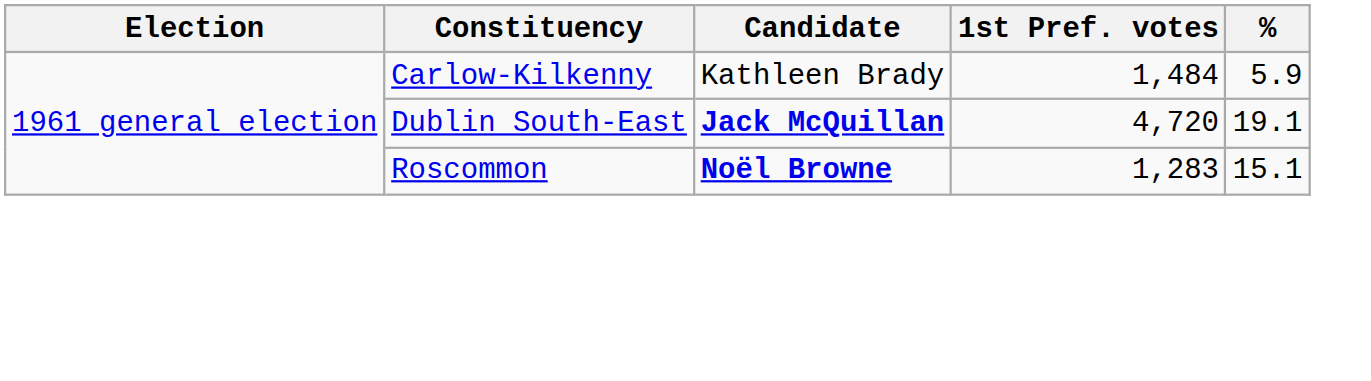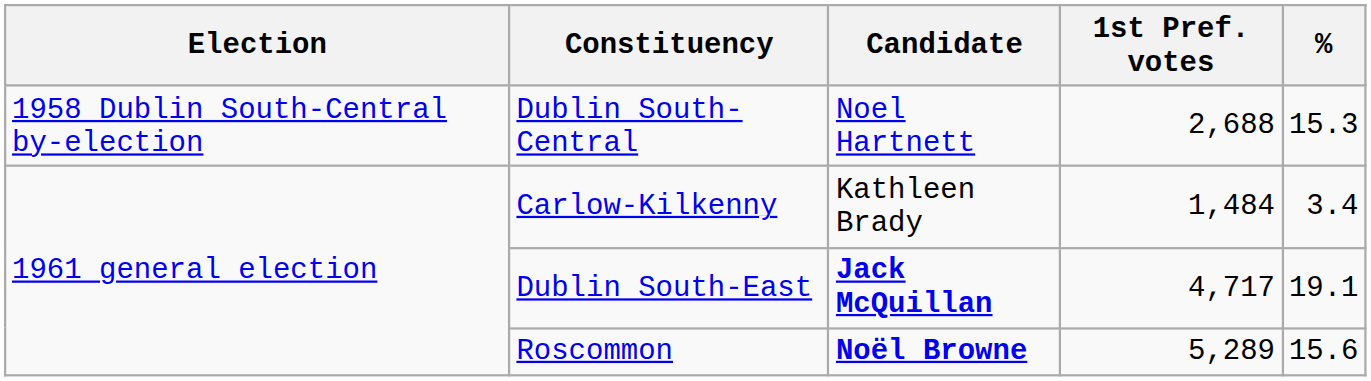+ row: 1958 Dublin South-Central by-election | Dublin South-Central | Noel Hartnett | 2,688 | 15.3
Carlow-Kilkenny | %: 5.9 -> 3.4
Dublin South-East | 1st Pref. votes: 4,720 -> 4,717
Roscommon | 1st Pref. votes: 1,283 -> 5,289
Roscommon | %: 15.1 -> 15.6
